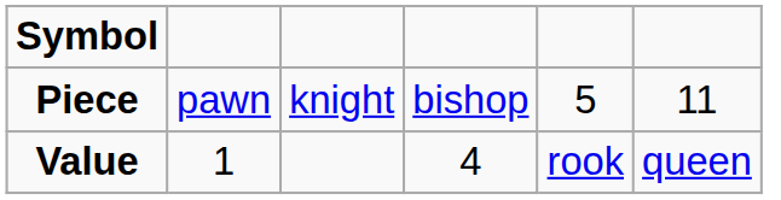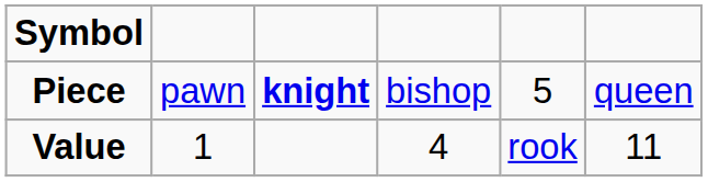Piece | column 3: normal -> bold
Piece | column 6: 11 -> queen
Value | column 6: queen -> 11
